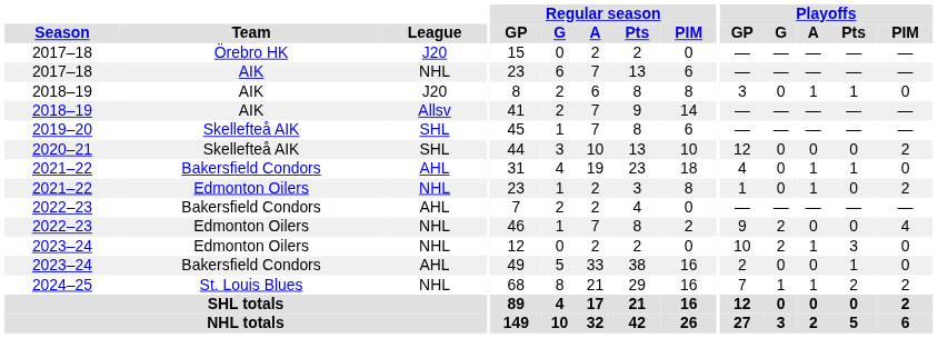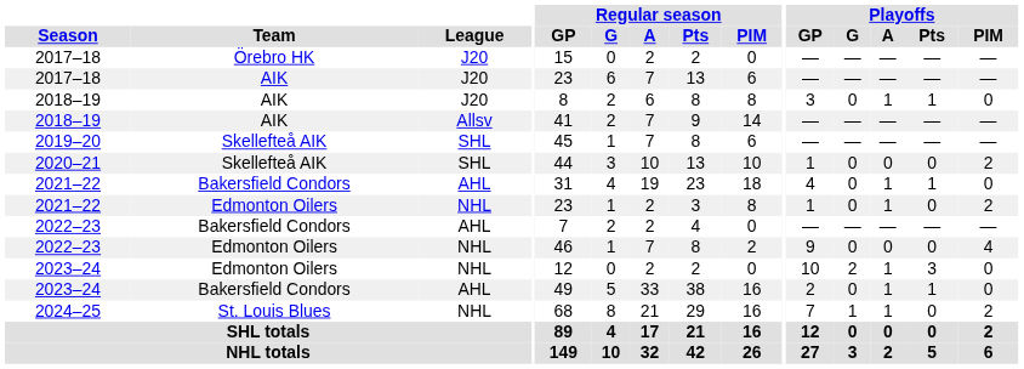2017–18 / AIK | League: NHL -> J20
2020–21 | Playoffs / GP: 12 -> 1
2022–23 / Edmonton Oilers | Playoffs / G: 2 -> 0
2023–24 / Bakersfield Condors | Playoffs / A: 0 -> 1
2024–25 | Playoffs / Pts: 2 -> 0
